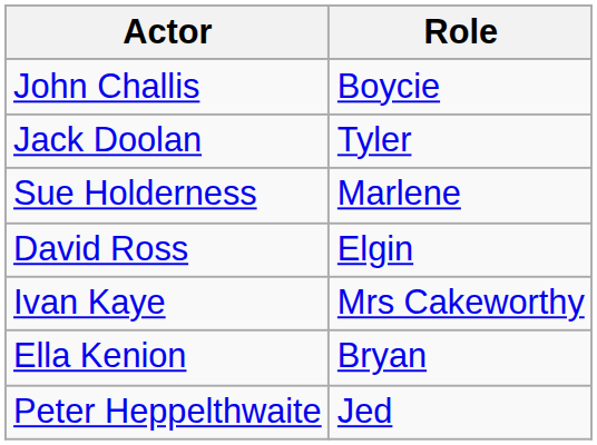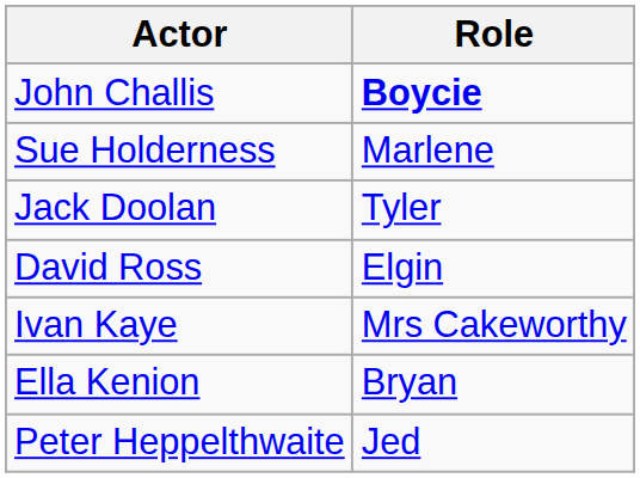John Challis | Role: normal -> bold
rows swapped: Sue Holderness <-> Jack Doolan
